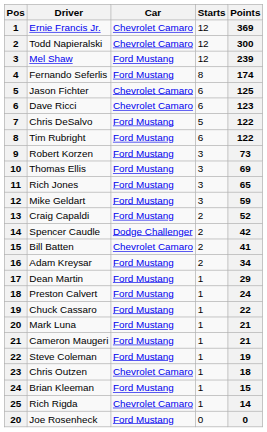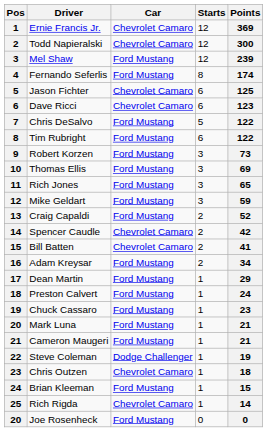Spencer Caudle | Car: Dodge Challenger -> Chevrolet Camaro
Chuck Cassaro | Points: 22 -> 23
Steve Coleman | Car: Ford Mustang -> Dodge Challenger
